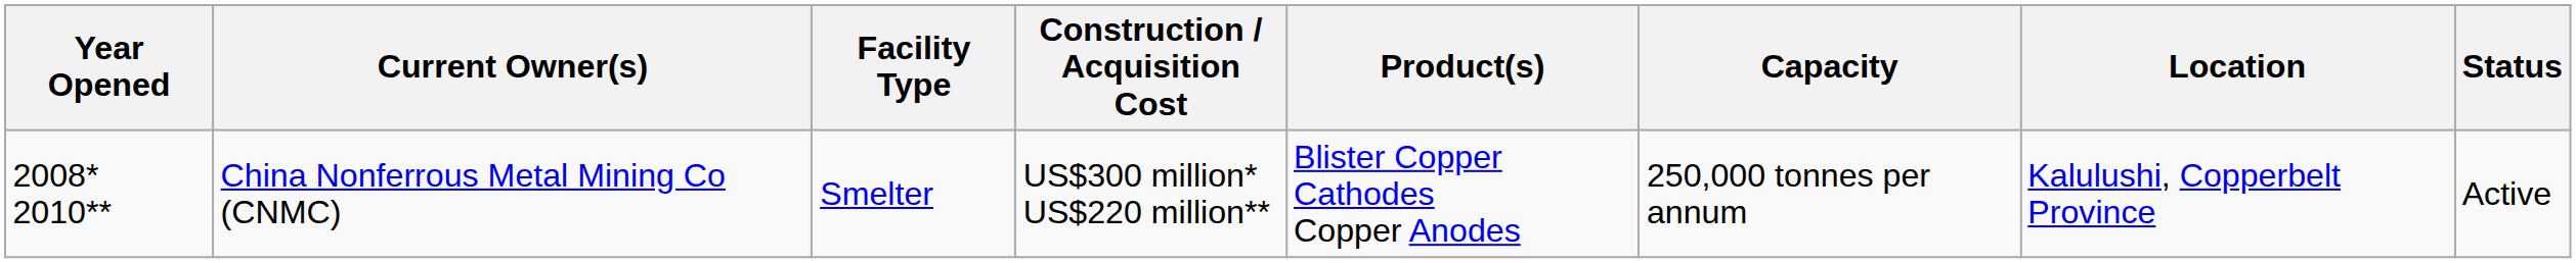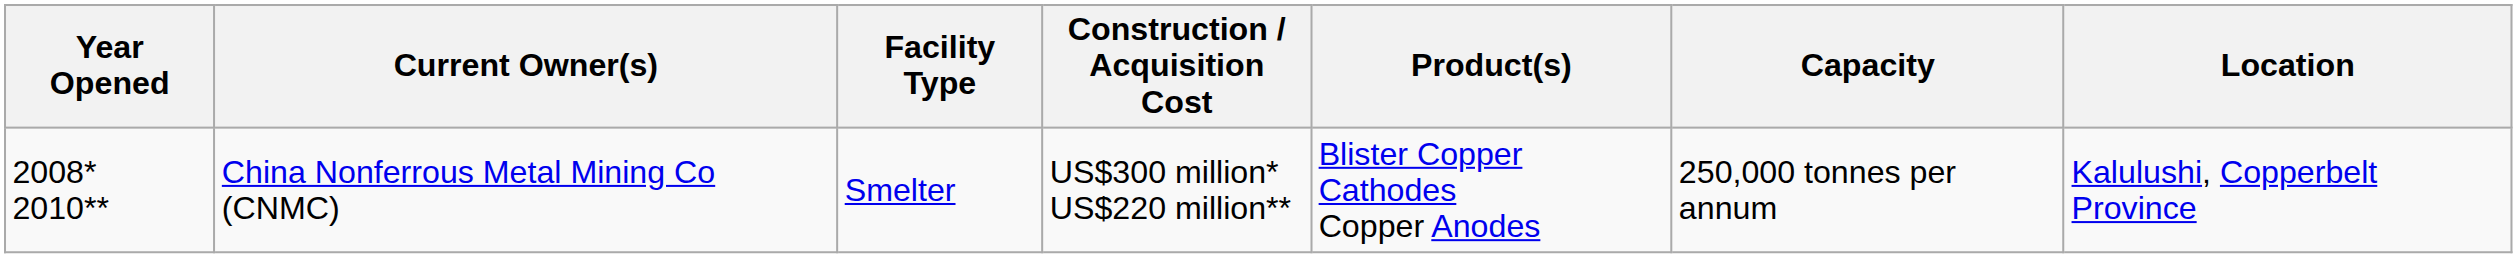- column: Status | Active
